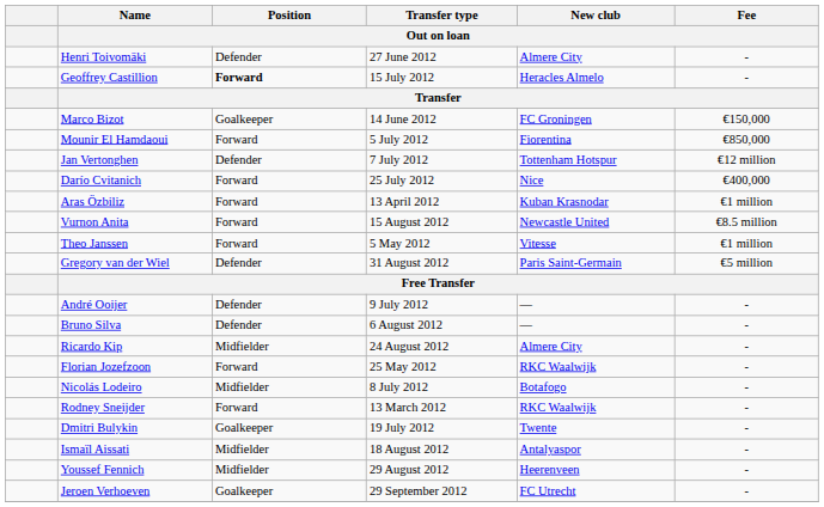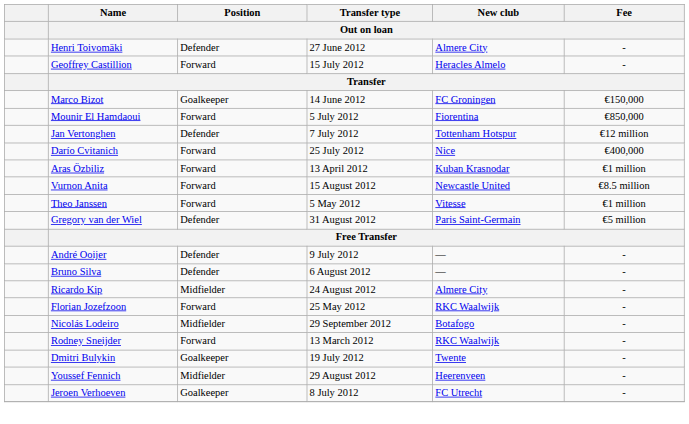Geoffrey Castillion | Position / Out on loan: bold -> normal
Nicolás Lodeiro | Transfer type / Out on loan: 8 July 2012 -> 29 September 2012
- row: Ismaïl Aissati | Midfielder | 18 August 2012 | Antalyaspor | -
Jeroen Verhoeven | Transfer type / Out on loan: 29 September 2012 -> 8 July 2012
